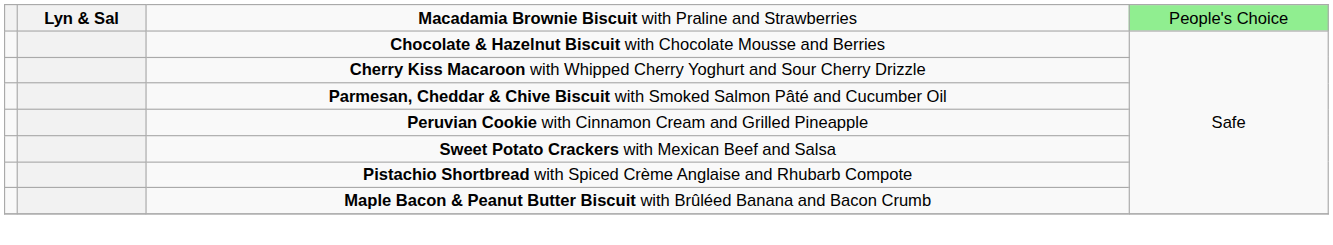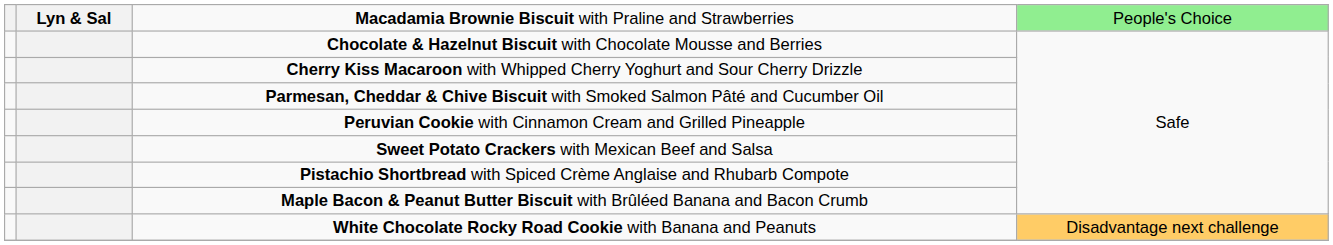+ row: White Chocolate Rocky Road Cookie with Banana and Peanuts | Disadvantage next challenge
